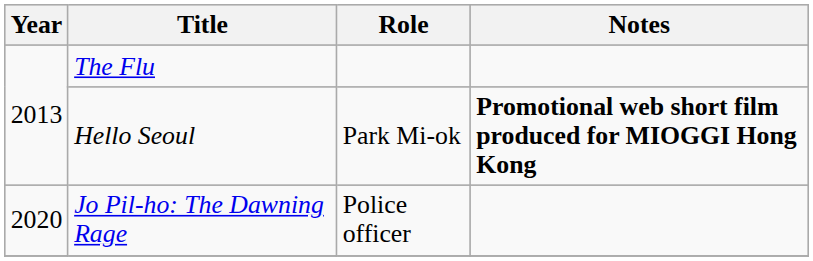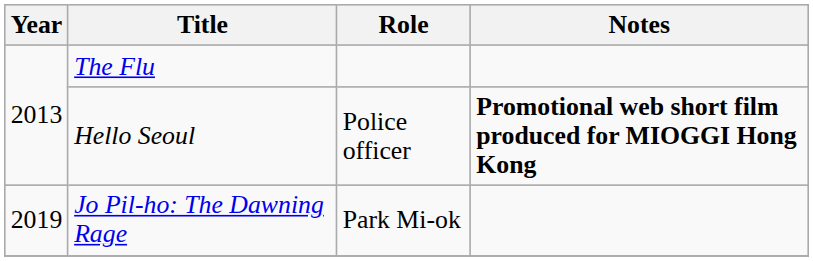Hello Seoul | Role: Park Mi-ok -> Police officer
Jo Pil-ho: The Dawning Rage | Year: 2020 -> 2019
Jo Pil-ho: The Dawning Rage | Role: Police officer -> Park Mi-ok
